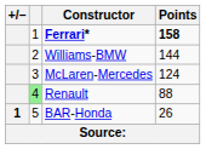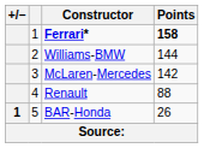McLaren-Mercedes | Points: 124 -> 142
Renault | column 2: lightgreen background -> no background
